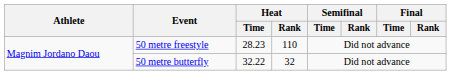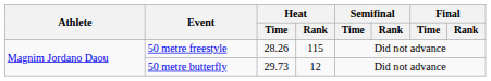50 metre freestyle | Heat / Time: 28.23 -> 28.26
50 metre freestyle | Heat / Rank: 110 -> 115
50 metre butterfly | Heat / Time: 32.22 -> 29.73
50 metre butterfly | Heat / Rank: 32 -> 12
